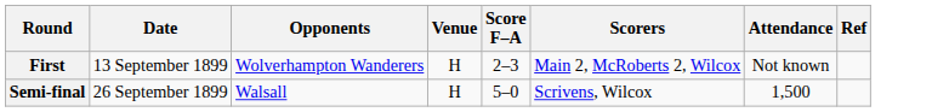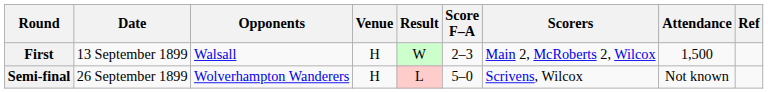+ column: Result | W | L
First | Opponents: Wolverhampton Wanderers -> Walsall
First | Attendance: Not known -> 1,500
Semi-final | Opponents: Walsall -> Wolverhampton Wanderers
Semi-final | Attendance: 1,500 -> Not known
